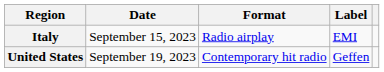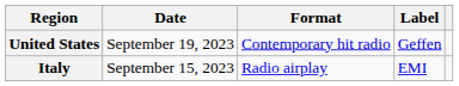rows swapped: Italy <-> United States
